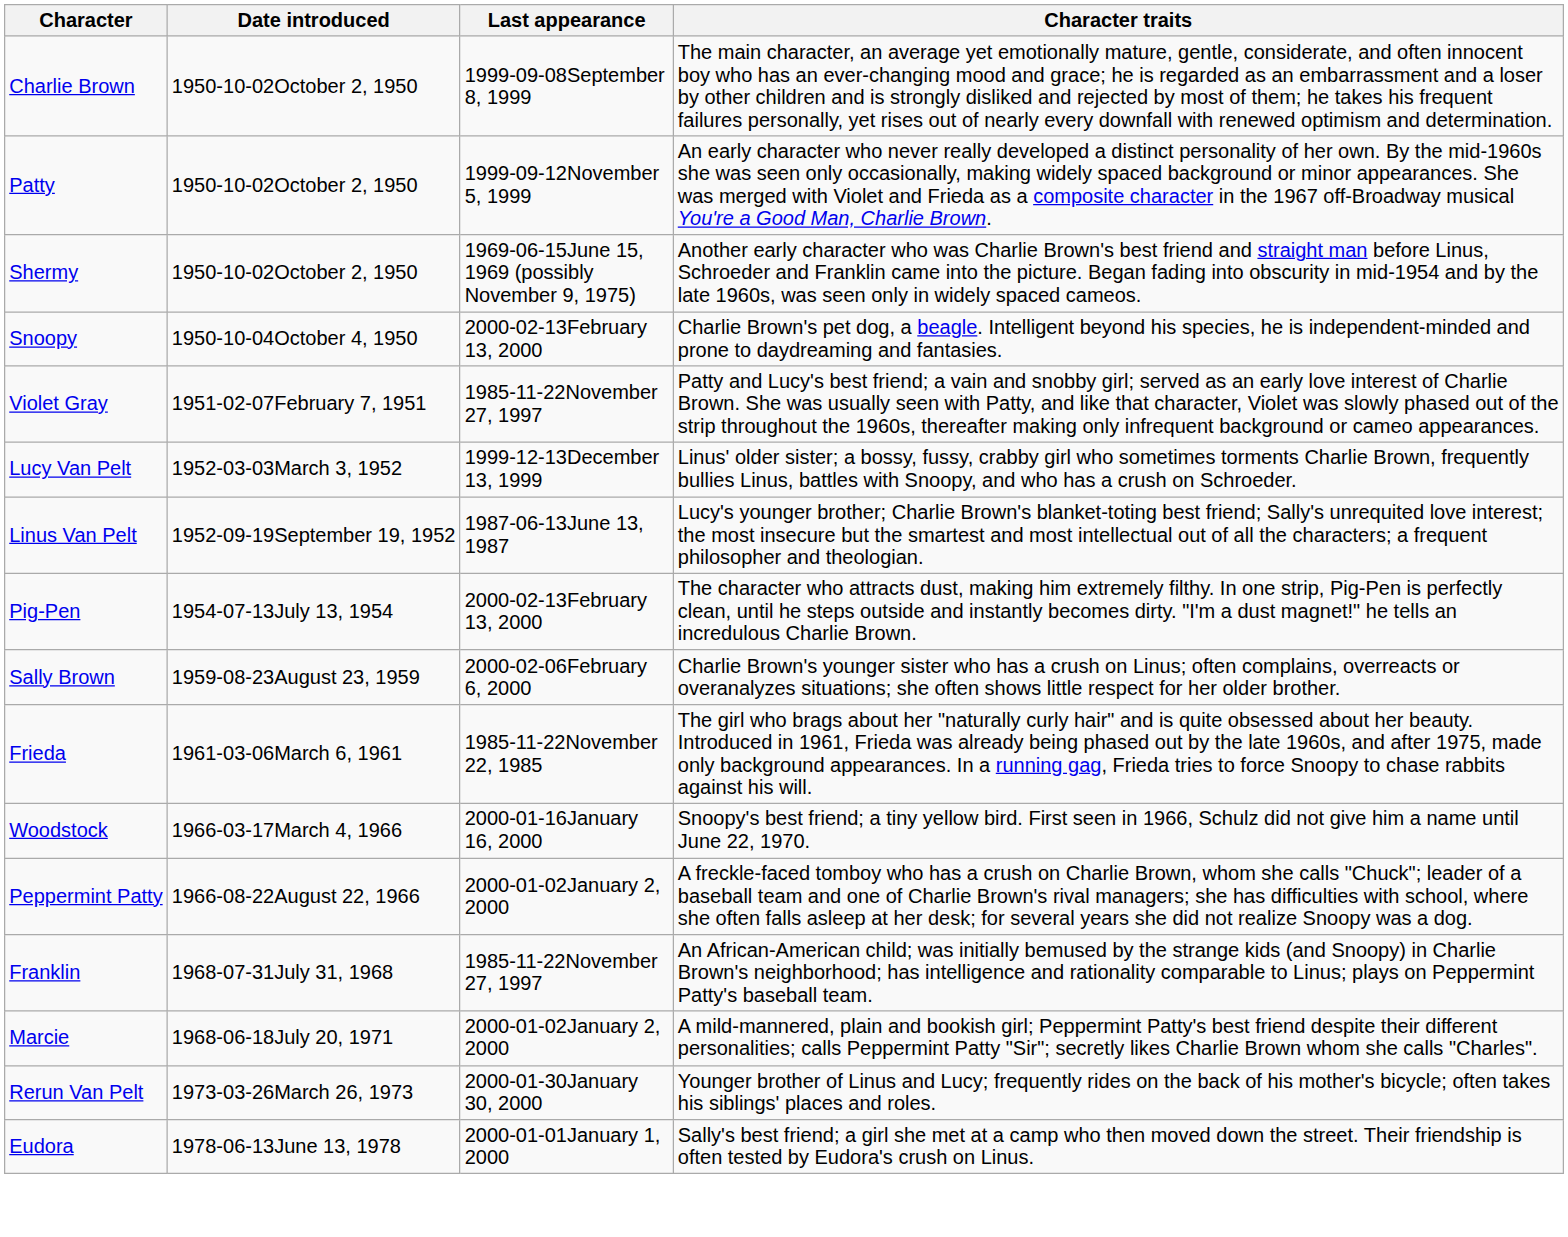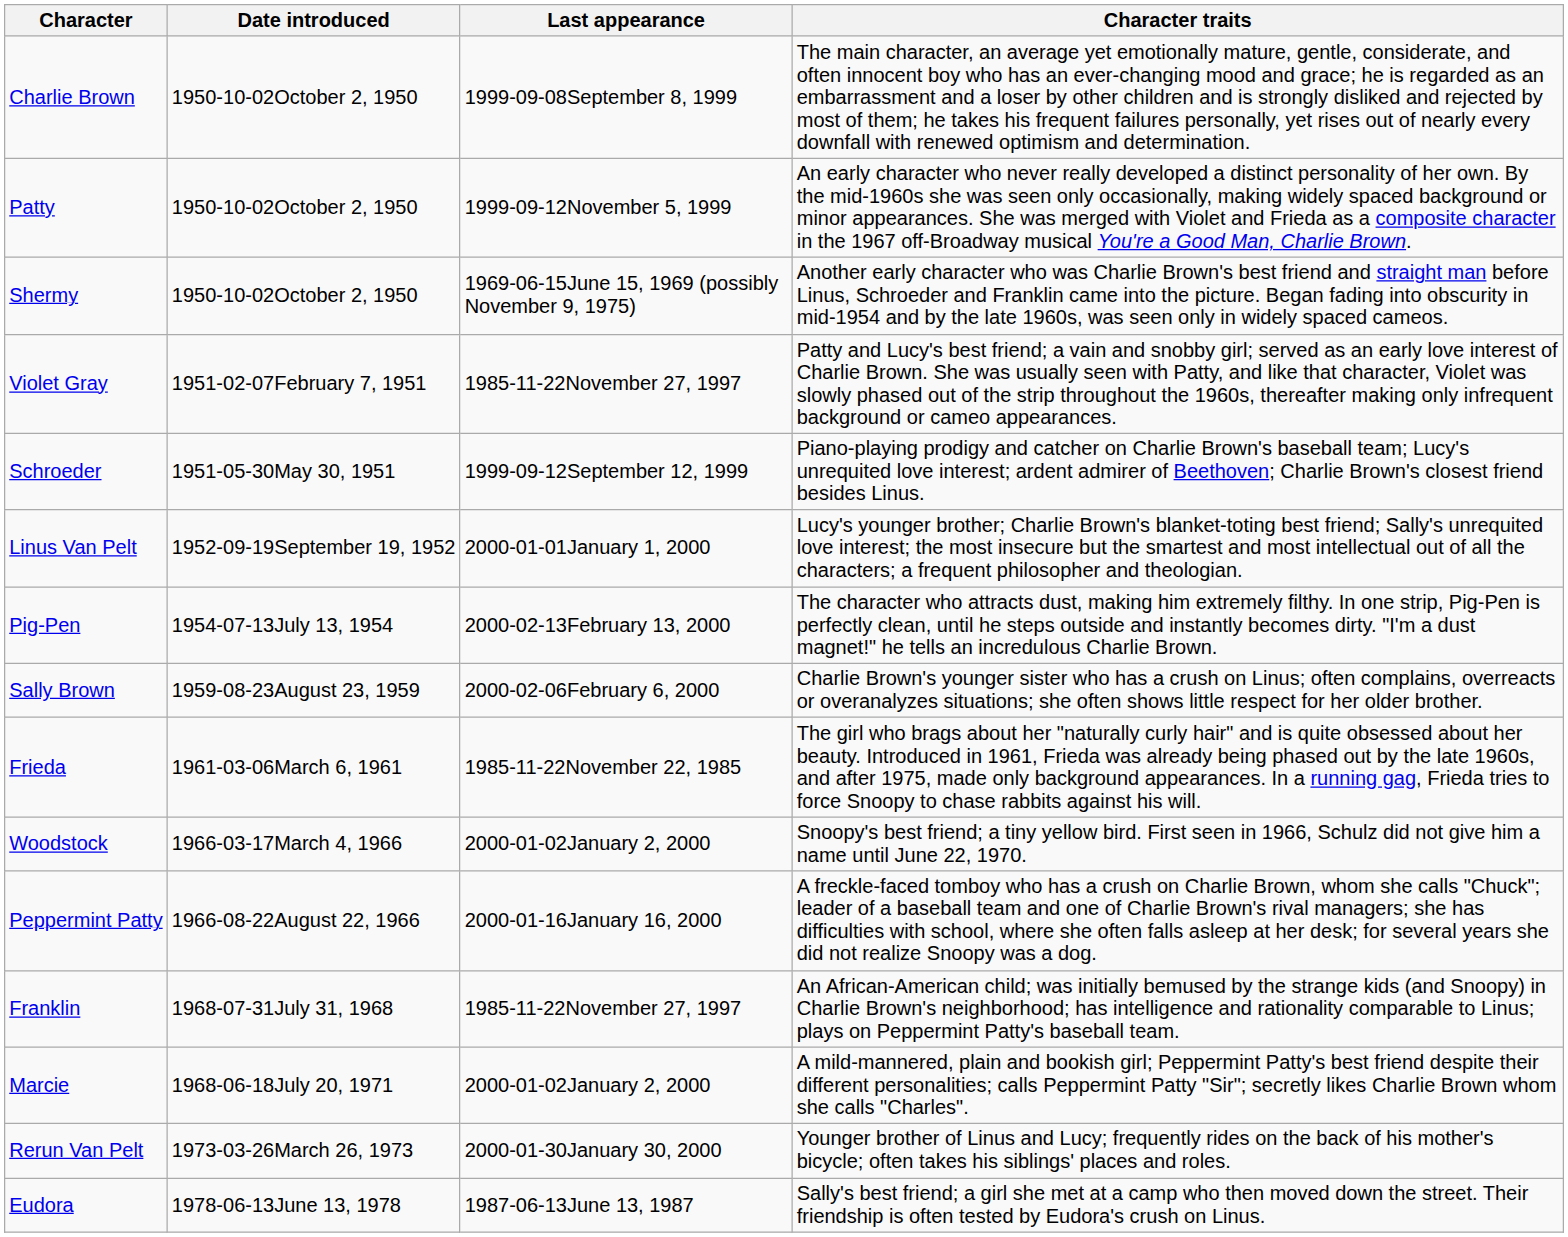- row: Snoopy | 1950-10-04October 4, 1950 | 2000-02-13February 13, 2000 | Charlie Brown's pet dog, a beagle. Intelligent beyond his species, he is independent-minded and prone to daydreaming and fantasies.
+ row: Schroeder | 1951-05-30May 30, 1951 | 1999-09-12September 12, 1999 | Piano-playing prodigy and catcher on Charlie Brown's baseball team; Lucy's unrequited love interest; ardent admirer of Beethoven; Charlie Brown's closest friend besides Linus.
- row: Lucy Van Pelt | 1952-03-03March 3, 1952 | 1999-12-13December 13, 1999 | Linus' older sister; a bossy, fussy, crabby girl who sometimes torments Charlie Brown, frequently bullies Linus, battles with Snoopy, and who has a crush on Schroeder.
Linus Van Pelt | Last appearance: 1987-06-13June 13, 1987 -> 2000-01-01January 1, 2000
Woodstock | Last appearance: 2000-01-16January 16, 2000 -> 2000-01-02January 2, 2000
Peppermint Patty | Last appearance: 2000-01-02January 2, 2000 -> 2000-01-16January 16, 2000
Eudora | Last appearance: 2000-01-01January 1, 2000 -> 1987-06-13June 13, 1987
